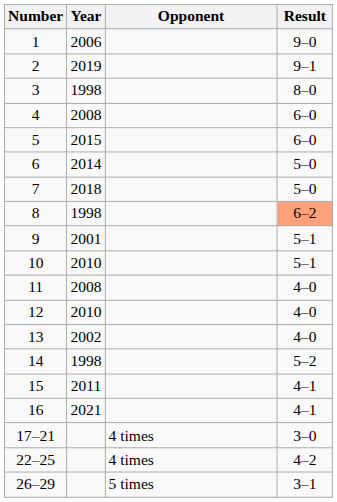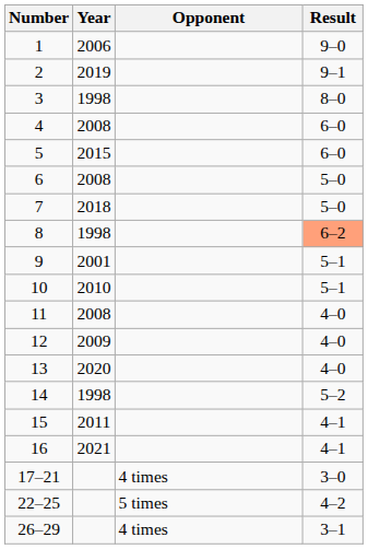6 | Year: 2014 -> 2008
12 | Year: 2010 -> 2009
13 | Year: 2002 -> 2020
22–25 | Opponent: 4 times -> 5 times
26–29 | Opponent: 5 times -> 4 times
